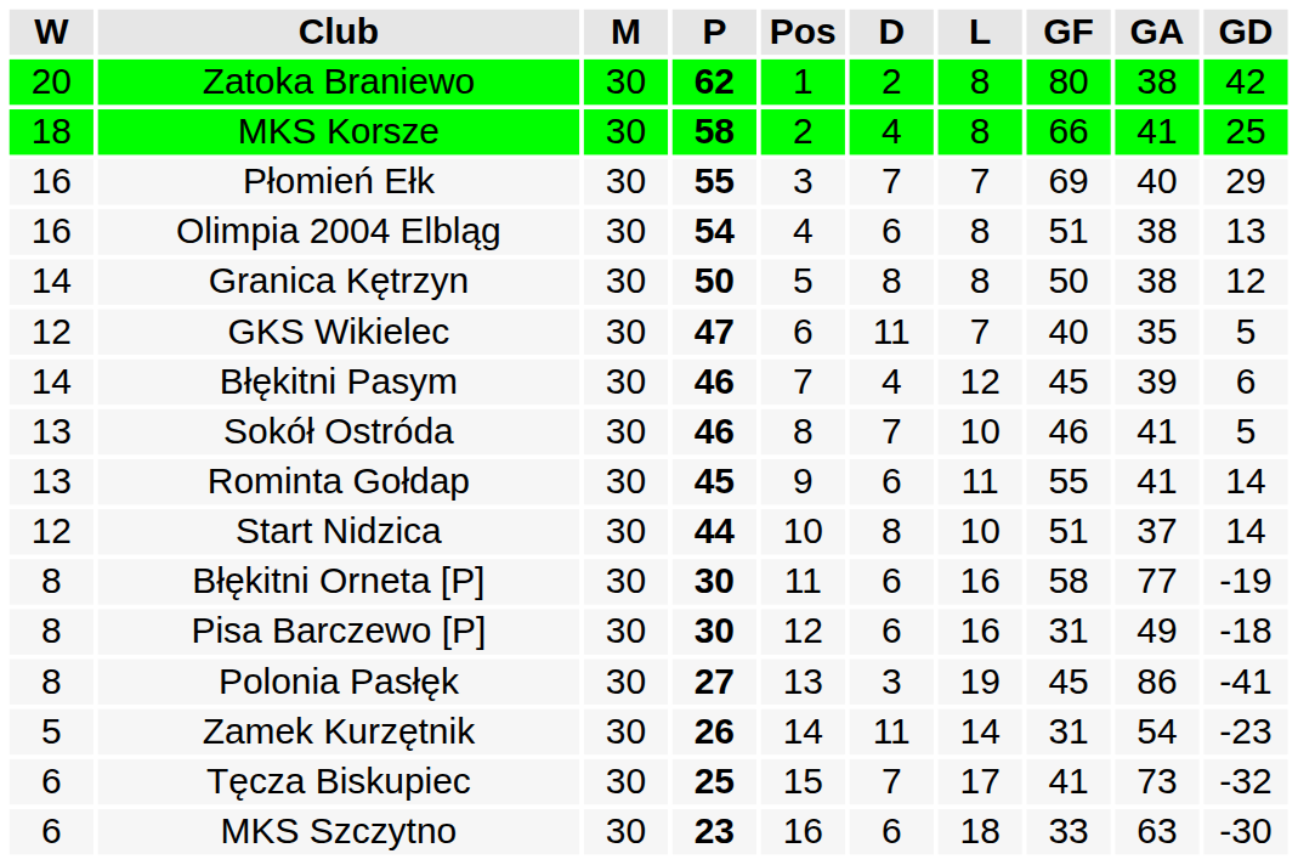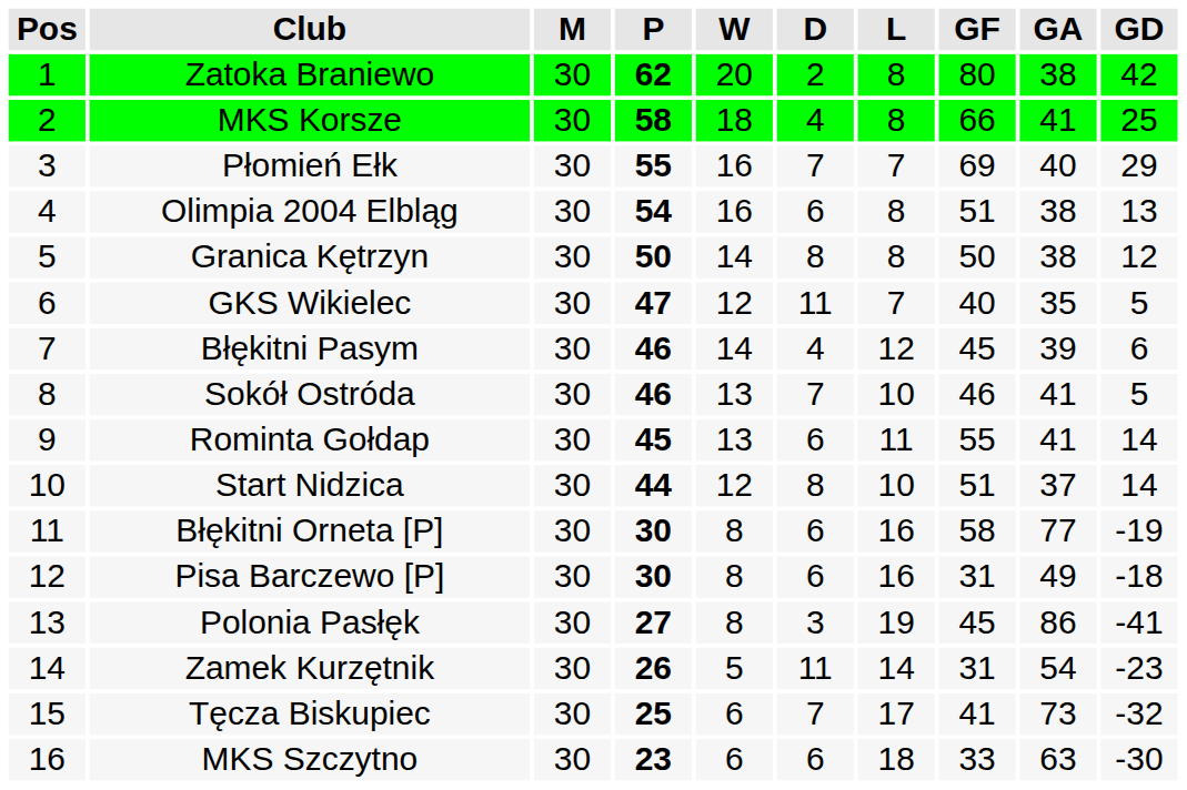columns swapped: Pos <-> W
